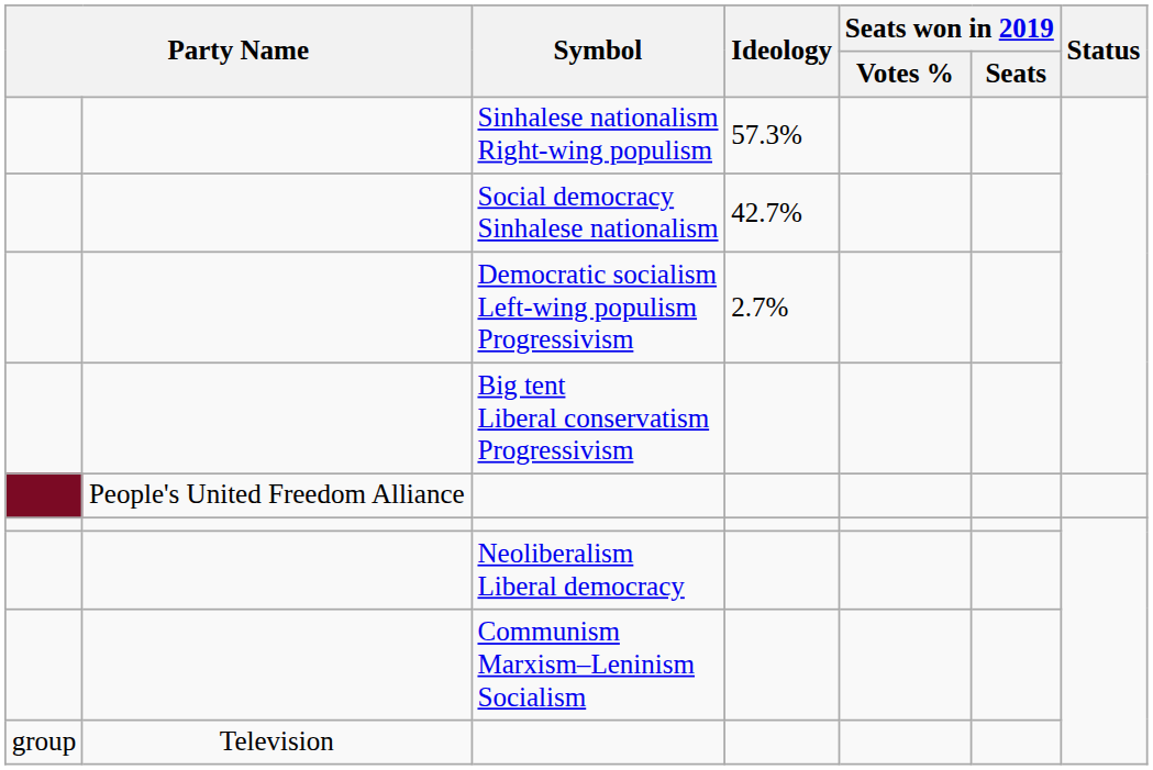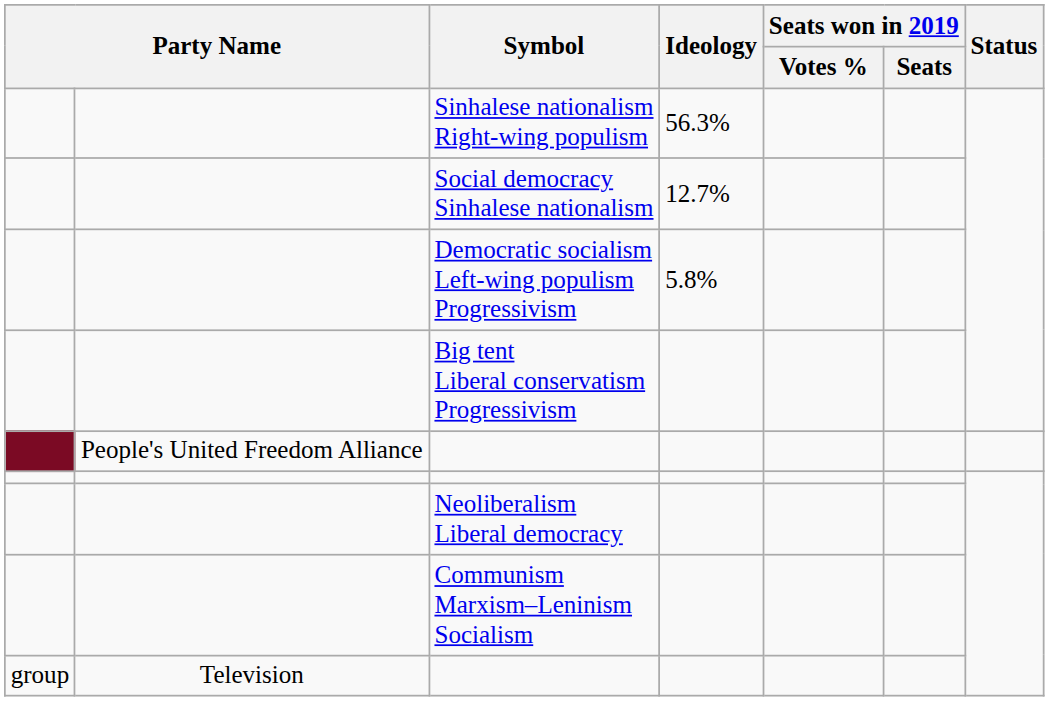Sinhalese nationalism Right-wing populism | Ideology: 57.3% -> 56.3%
Social democracy Sinhalese nationalism | Ideology: 42.7% -> 12.7%
Democratic socialism Left-wing populism Progressivism | Ideology: 2.7% -> 5.8%
